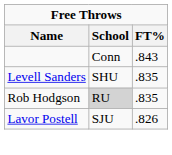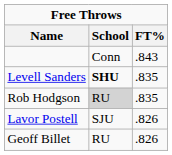Levell Sanders | School: normal -> bold
+ row: Geoff Billet | RU | .826
